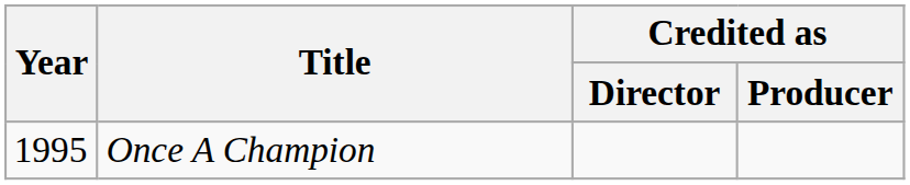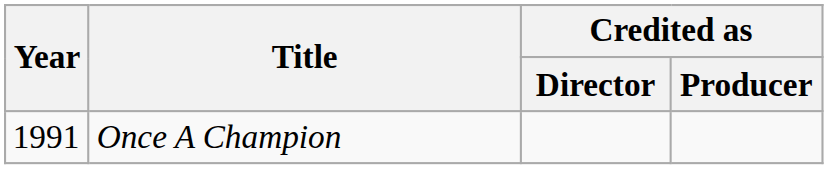Once A Champion | Year: 1995 -> 1991
